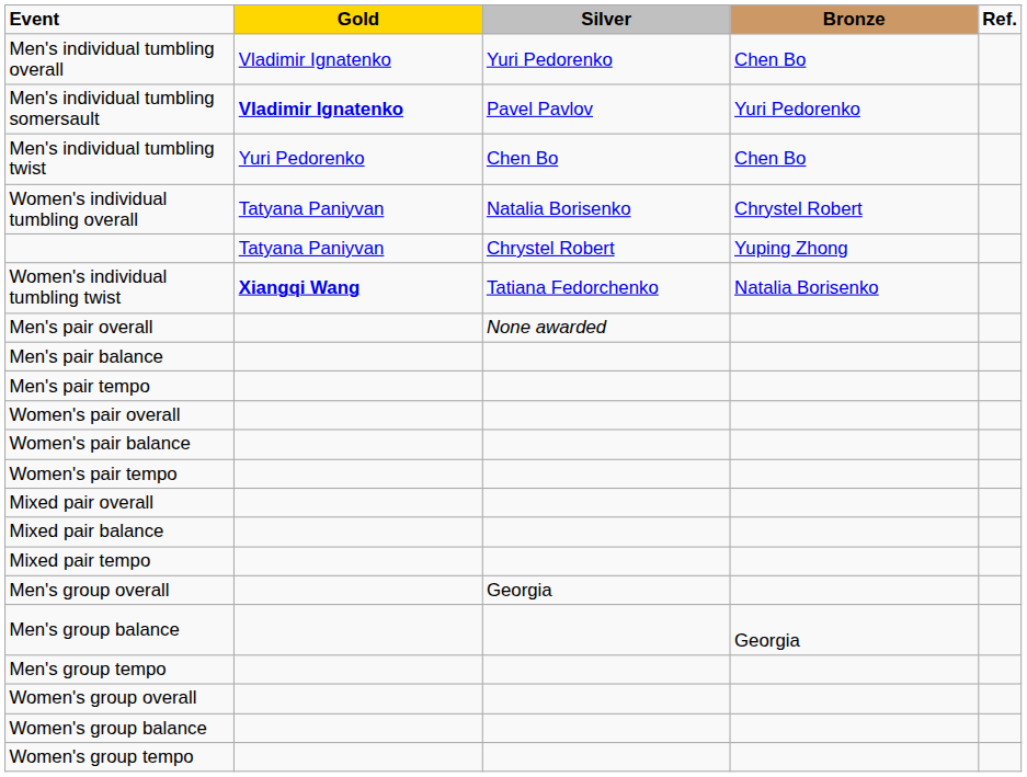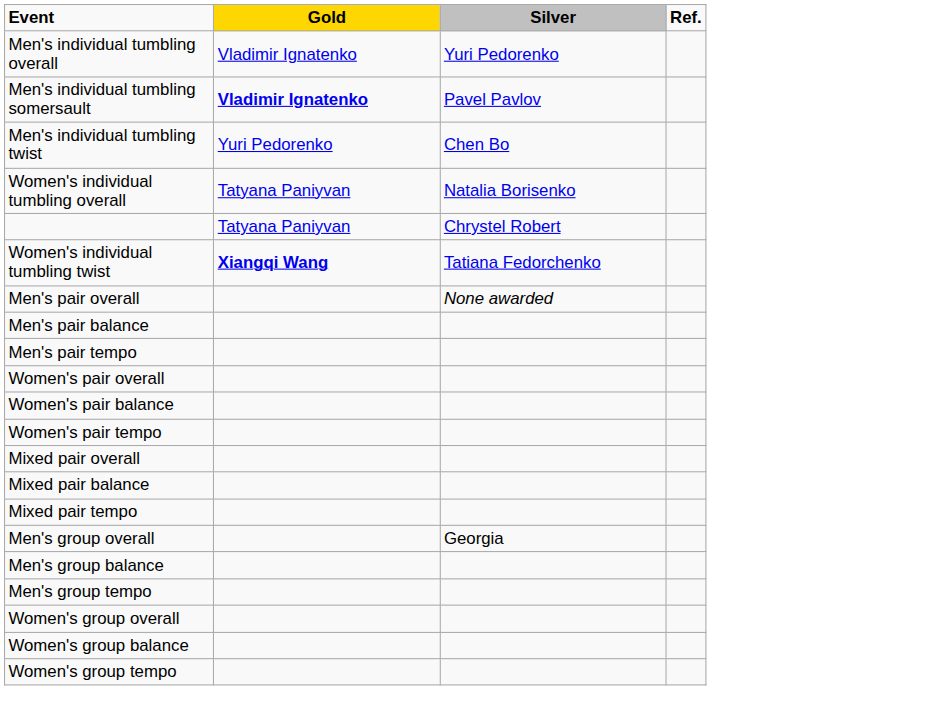- column: Bronze | Chen Bo | Yuri Pedorenko | Chen Bo | Chrystel Robert | Yuping Zhong | Natalia Borisenko | Georgia
